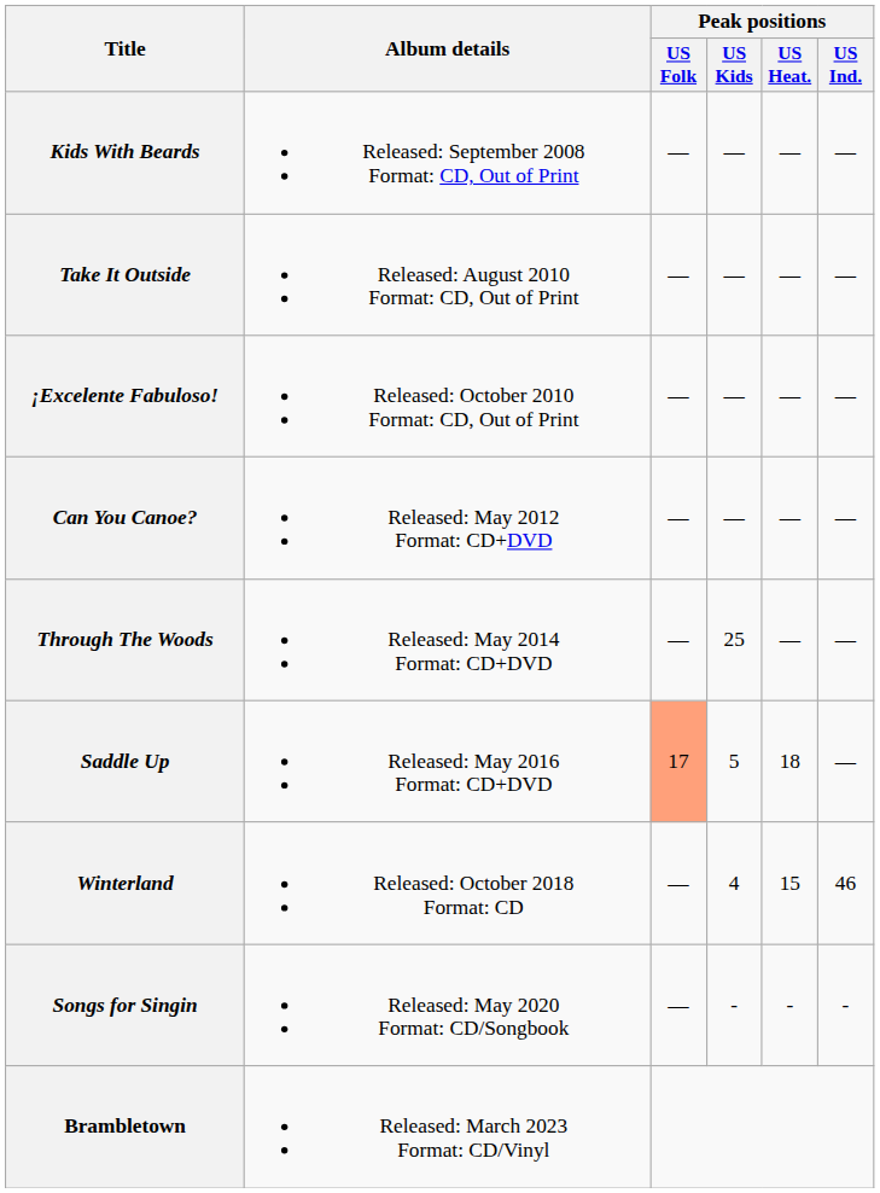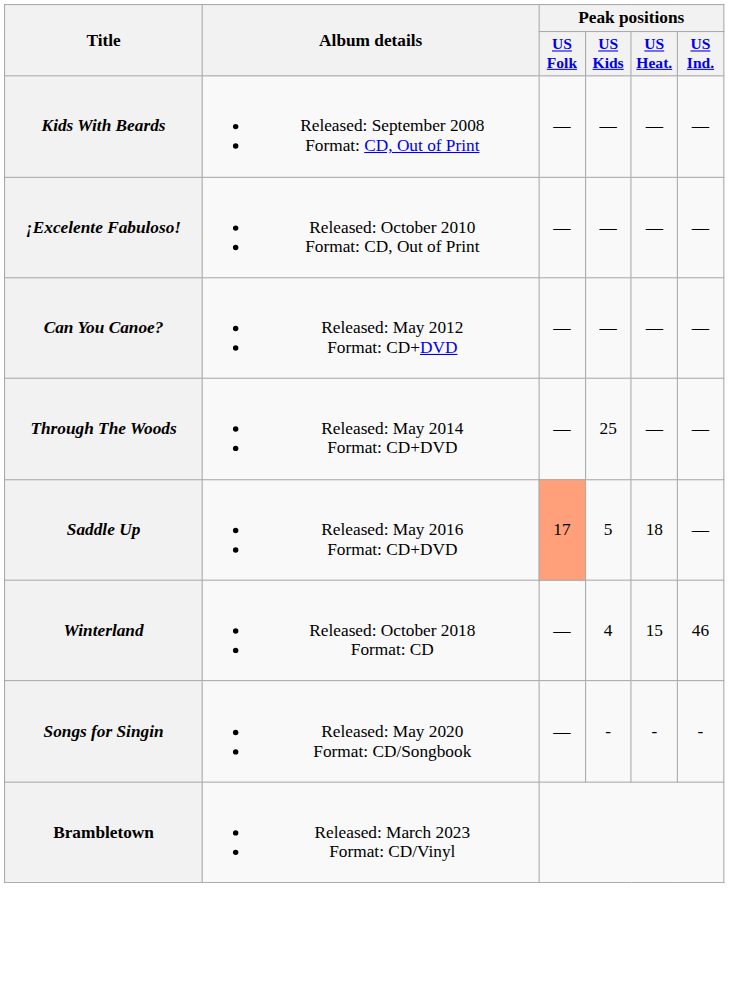- row: Take It Outside | Released: August 2010 Format: CD, Out of Print | — | — | — | —
